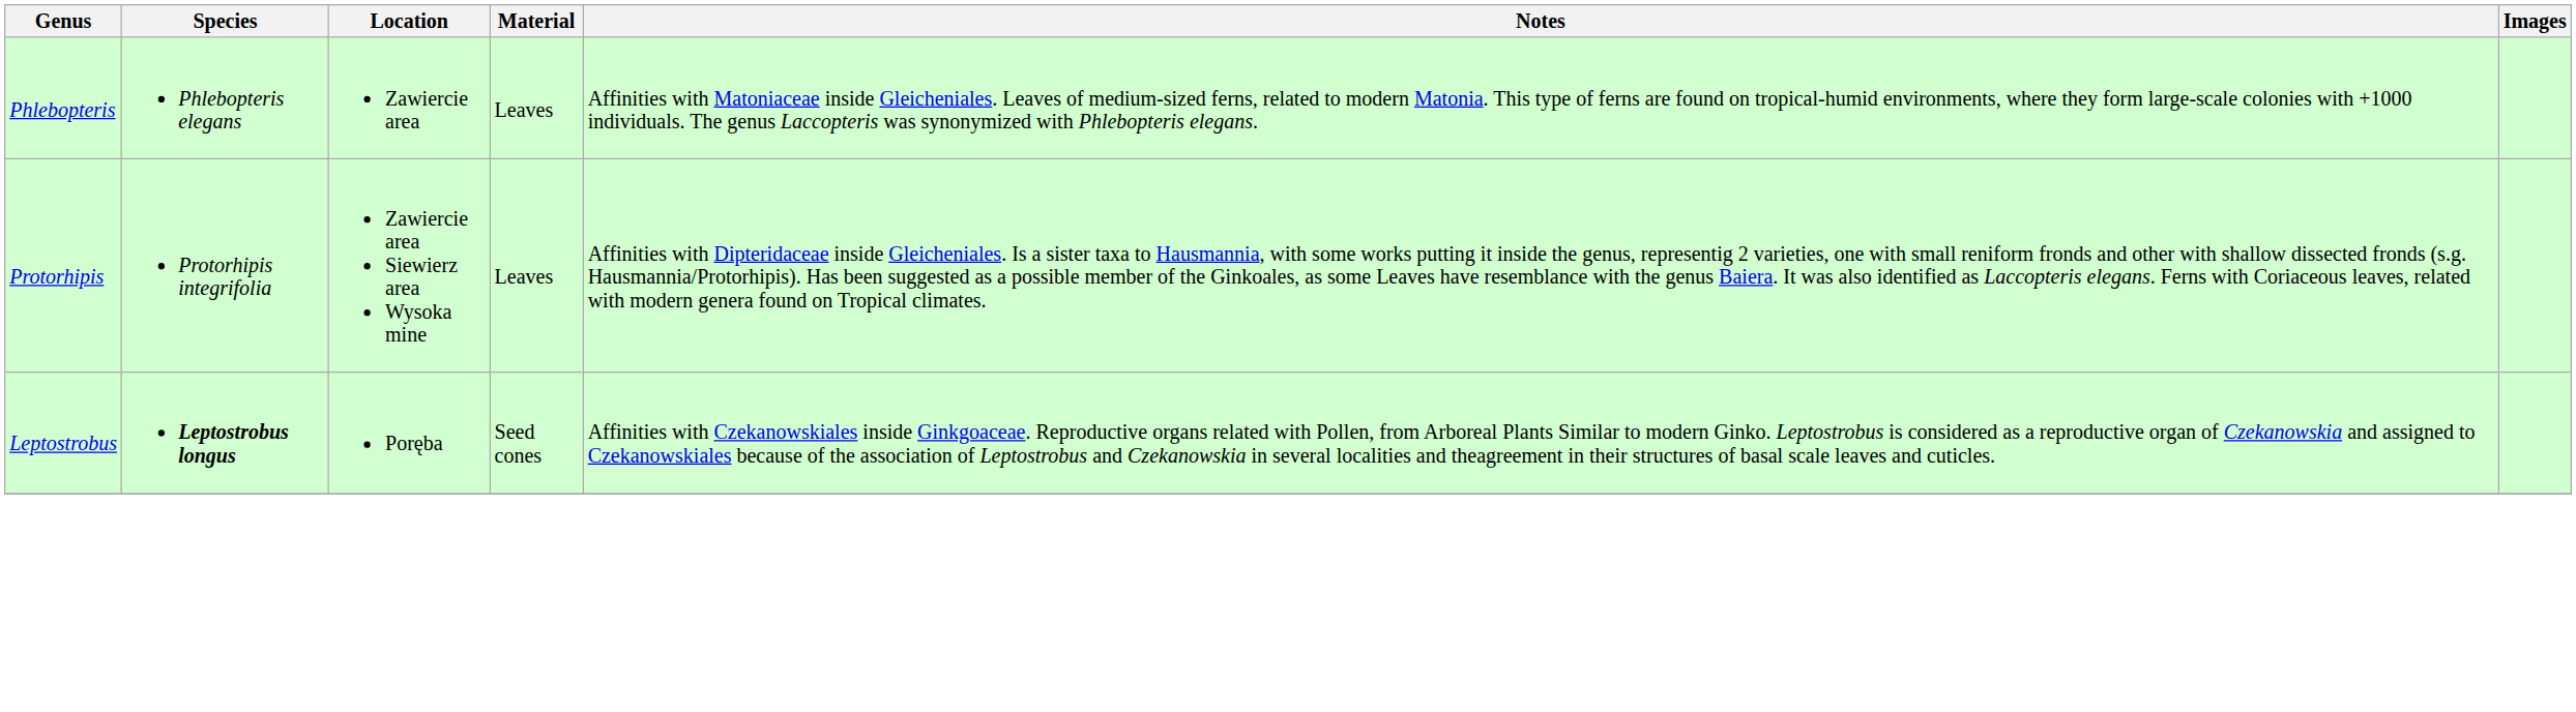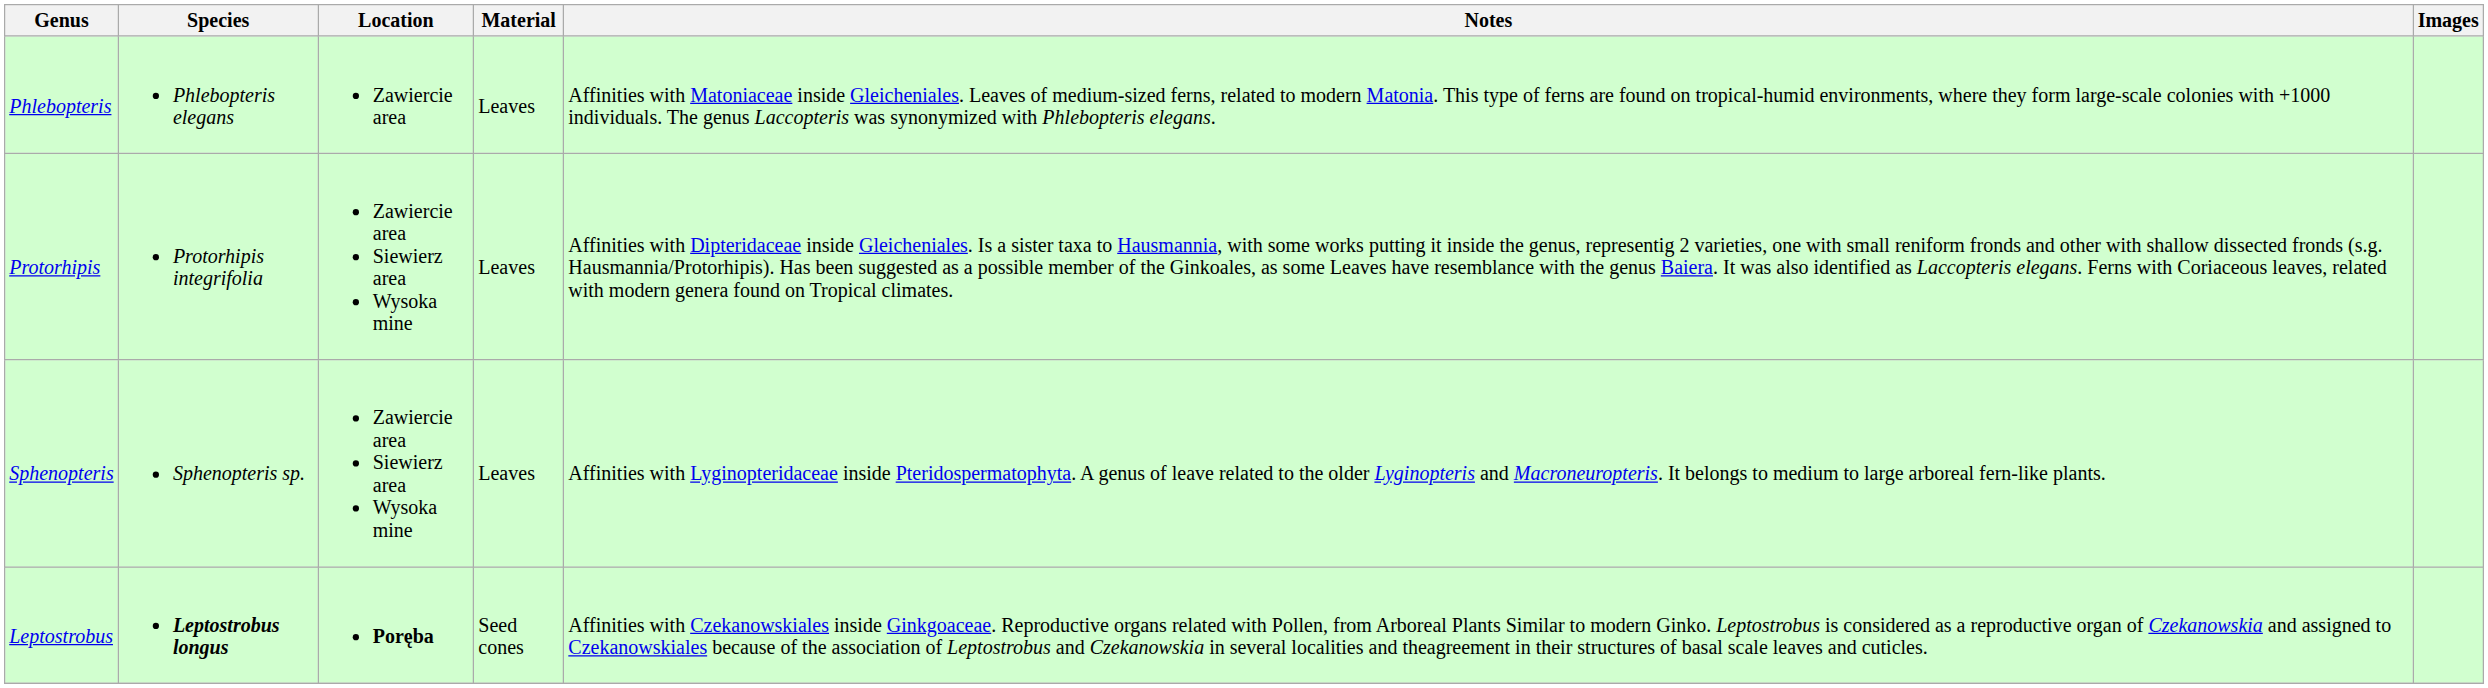+ row: Sphenopteris | Sphenopteris sp. | Zawiercie area Siewierz area Wysoka mine | Leaves | Affinities with Lyginopteridaceae inside Pteridospermatophyta. A genus of leave related to the older Lyginopteris and Macroneuropteris. It belongs to medium to large arboreal fern-like plants.
Leptostrobus | Location: normal -> bold
